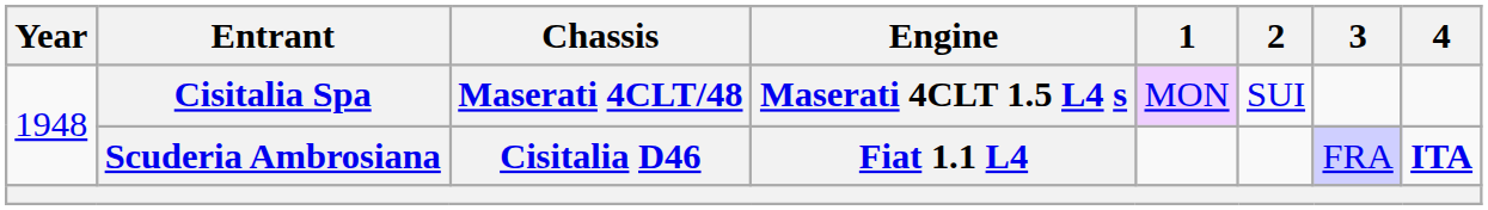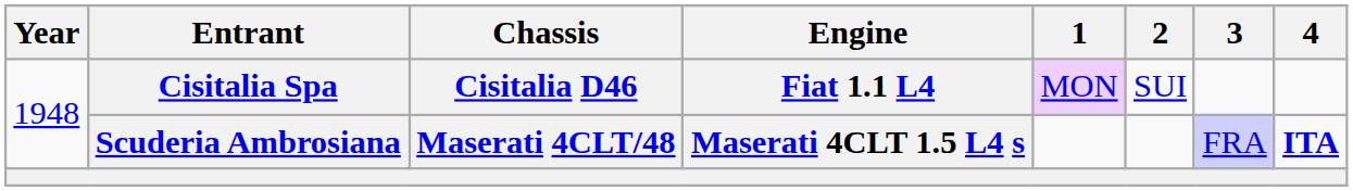Cisitalia Spa | Chassis: Maserati 4CLT/48 -> Cisitalia D46
Cisitalia Spa | Engine: Maserati 4CLT 1.5 L4 s -> Fiat 1.1 L4
Scuderia Ambrosiana | Chassis: Cisitalia D46 -> Maserati 4CLT/48
Scuderia Ambrosiana | Engine: Fiat 1.1 L4 -> Maserati 4CLT 1.5 L4 s
